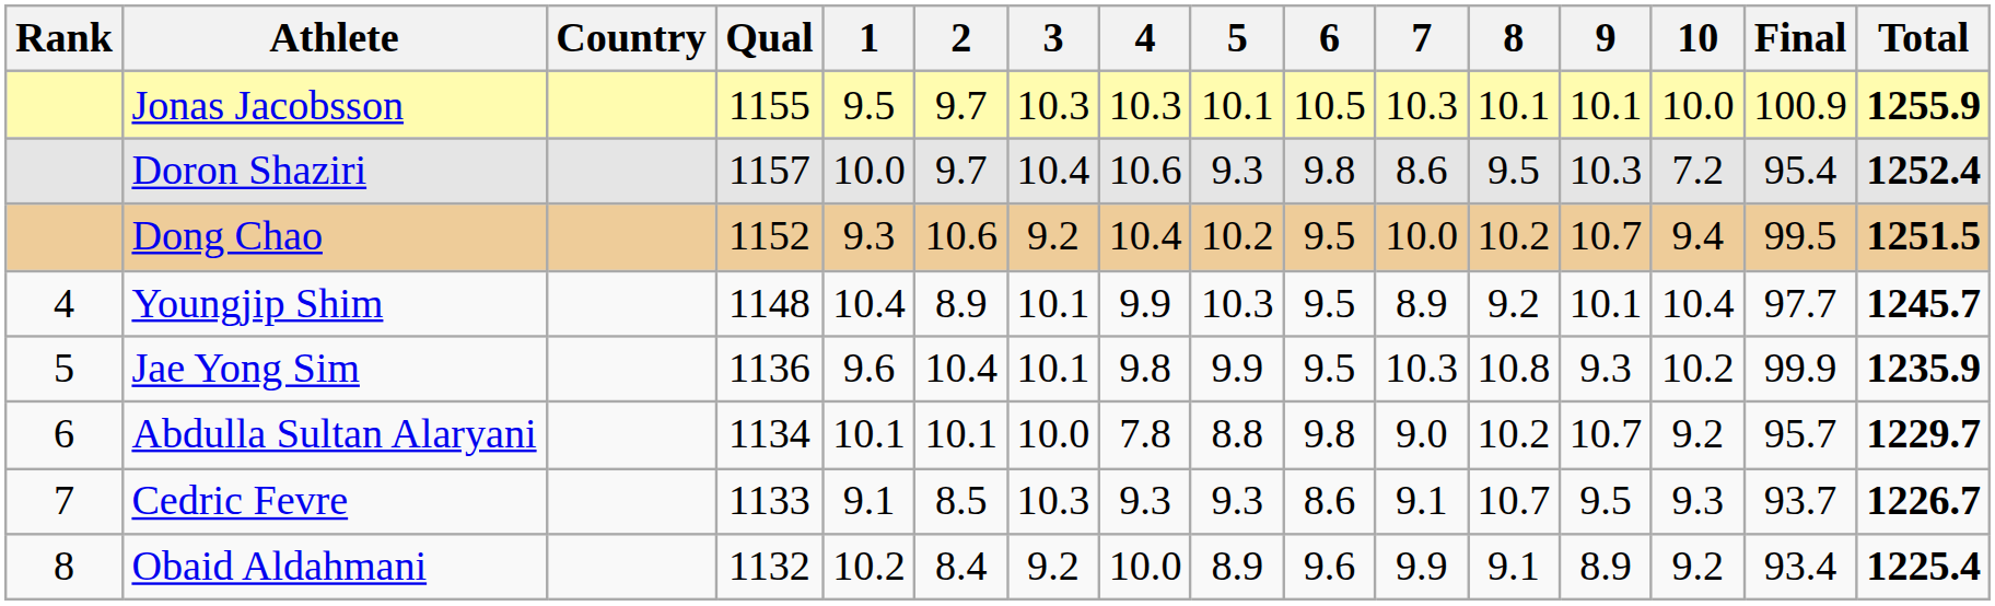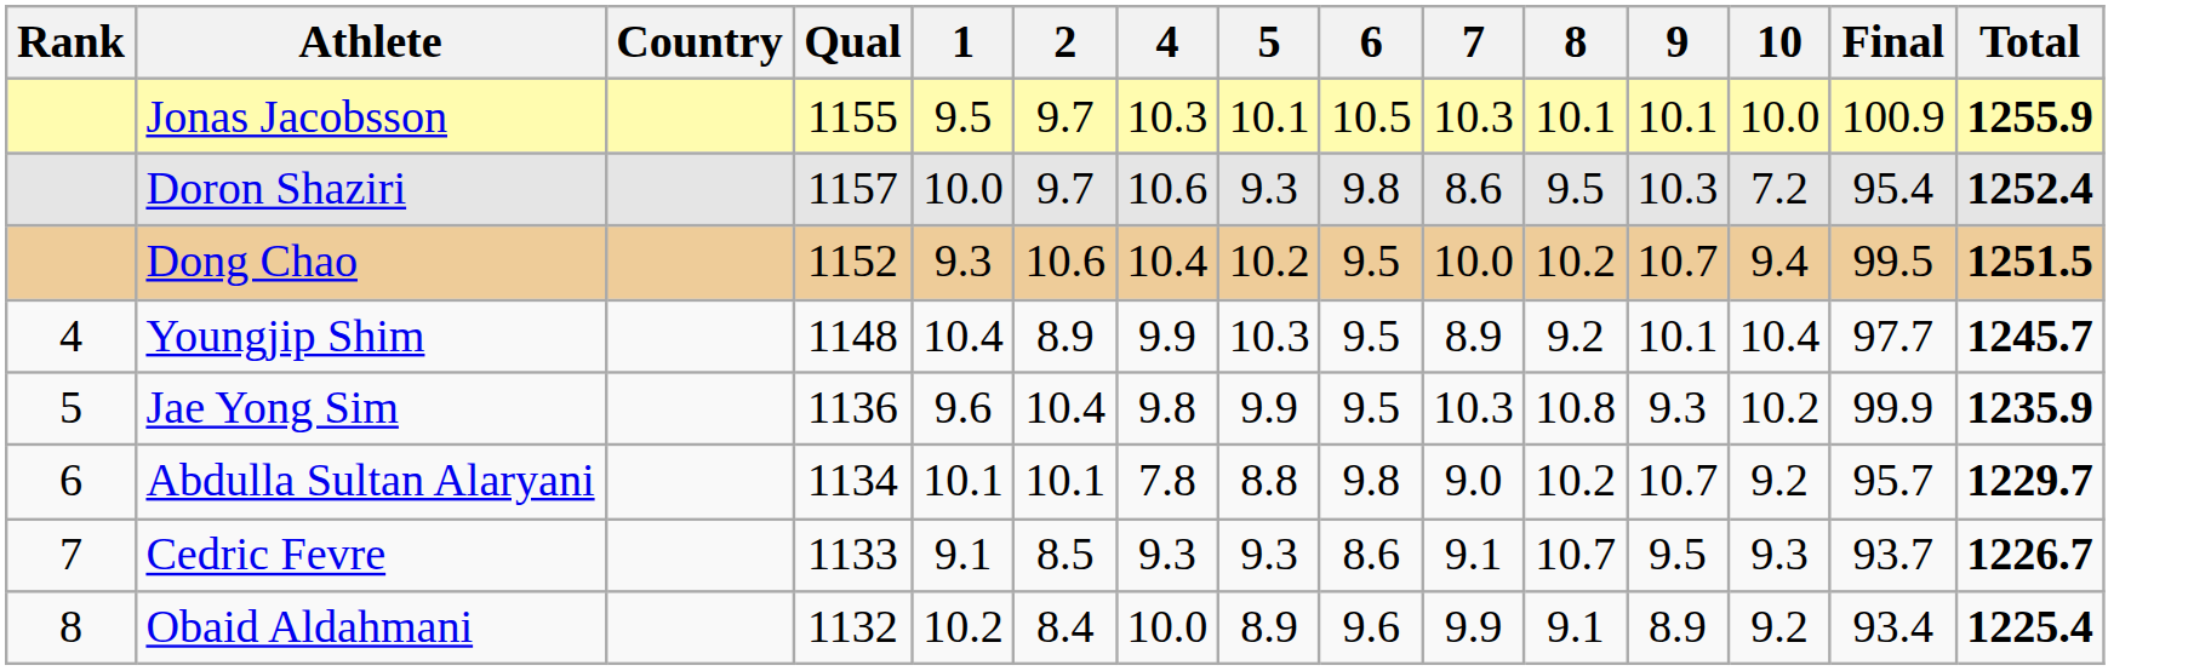- column: 3 | 10.3 | 10.4 | 9.2 | 10.1 | 10.1 | 10.0 | 10.3 | 9.2
